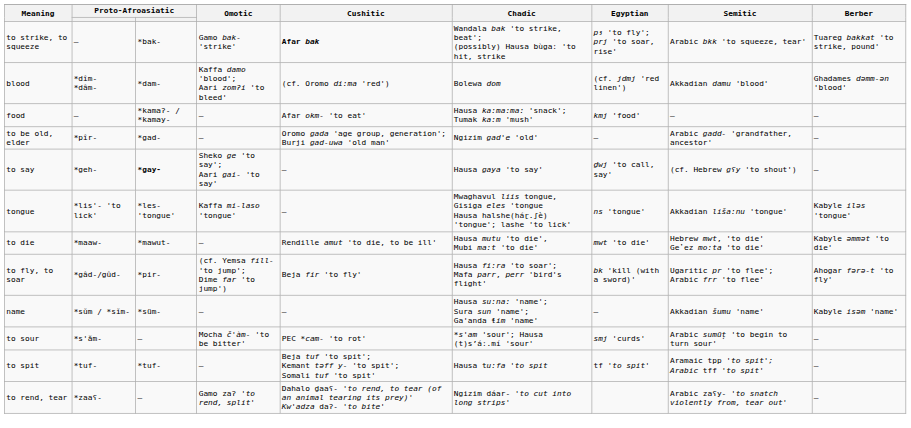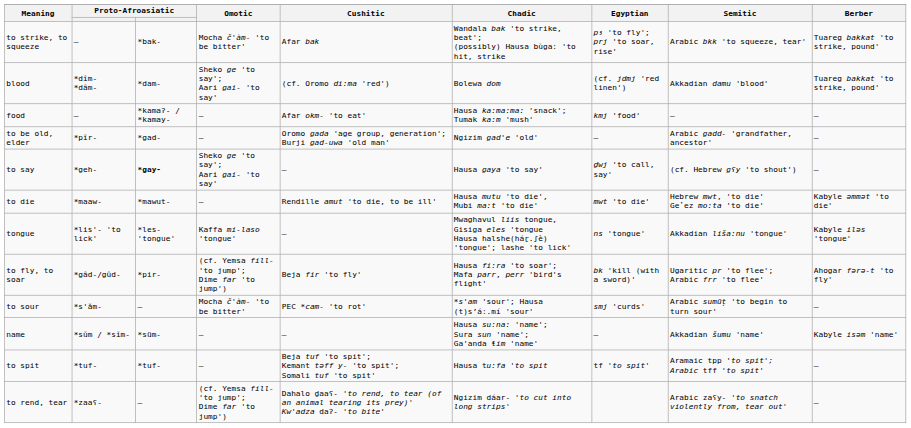to strike, to squeeze | Omotic: Gamo bak- 'strike' -> Mocha č'àm- 'to be bitter'
to strike, to squeeze | Cushitic: bold -> normal
blood | Omotic: Kaffa damo 'blood'; Aari zomʔi 'to bleed' -> Sheko ge 'to say'; Aari gai- 'to say'
blood | Berber: Ghadames dəmm-ən 'blood' -> Tuareg bakkat 'to strike, pound'
rows swapped: tongue <-> to die
rows swapped: name <-> to sour
to rend, tear | Omotic: Gamo zaʔ 'to rend, split' -> (cf. Yemsa fill- 'to jump'; Dime far 'to jump')
